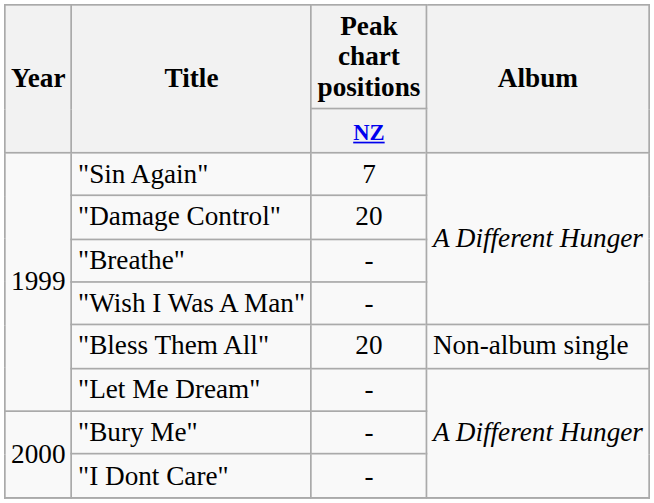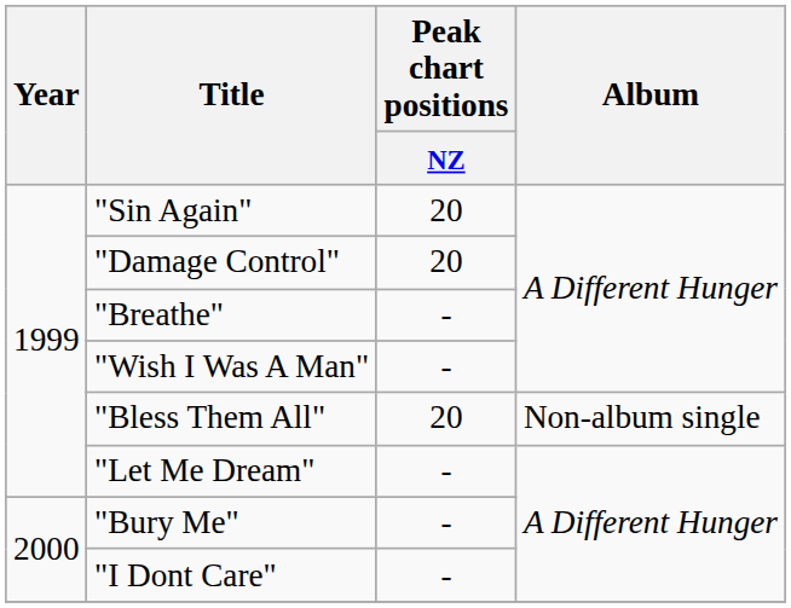"Sin Again" | Peak chart positions / NZ: 7 -> 20
